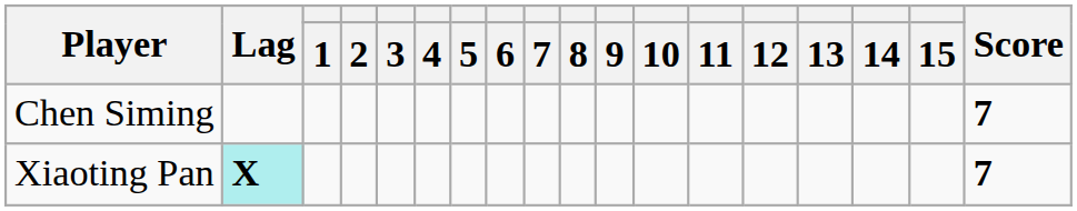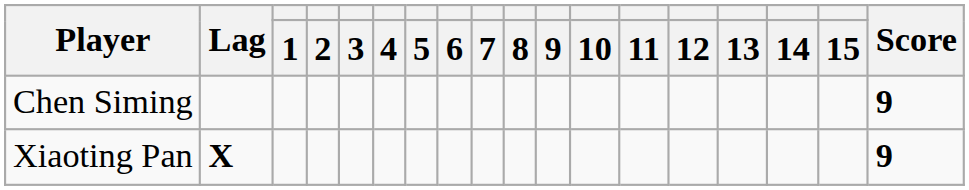Chen Siming | Score: 7 -> 9
Xiaoting Pan | Lag: paleturquoise background -> no background
Xiaoting Pan | Score: 7 -> 9
